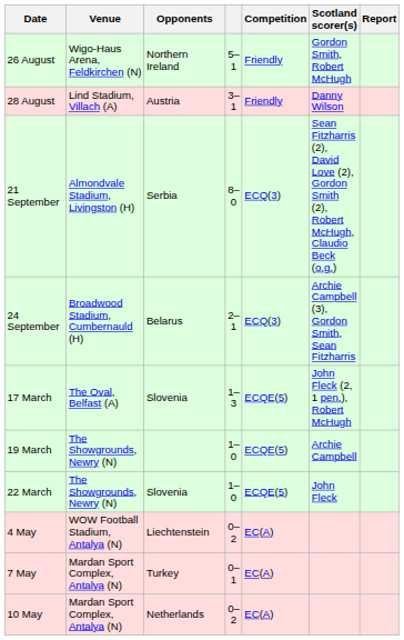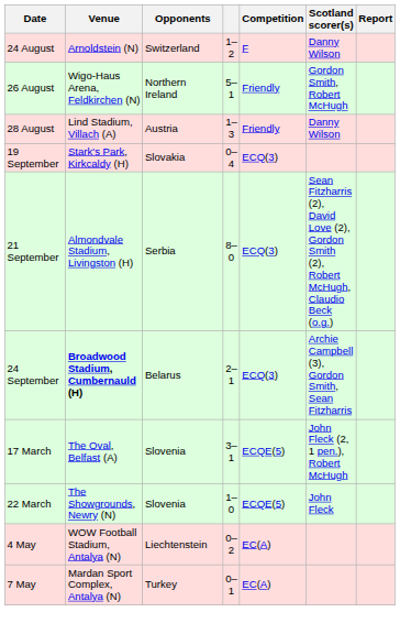+ row: 24 August | Arnoldstein (N) | Switzerland | 1–2 | F | Danny Wilson
28 August | column 4: 3–1 -> 1–3
+ row: 19 September | Stark's Park, Kirkcaldy (H) | Slovakia | 0–4 | ECQ(3)
24 September | Venue: normal -> bold
17 March | column 4: 1–3 -> 3–1
- row: 19 March | The Showgrounds, Newry (N) | 1–0 | ECQE(5) | Archie Campbell
- row: 10 May | Mardan Sport Complex, Antalya (N) | Netherlands | 0–2 | EC(A)
